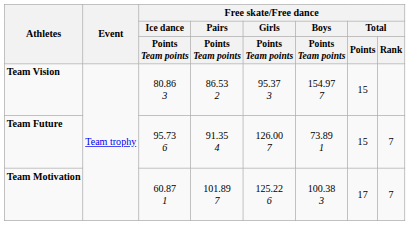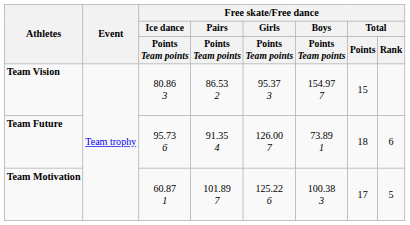Team Future | Free skate/Free dance / Total / Points: 15 -> 18
Team Future | Free skate/Free dance / Total / Rank: 7 -> 6
Team Motivation | Free skate/Free dance / Total / Rank: 7 -> 5
